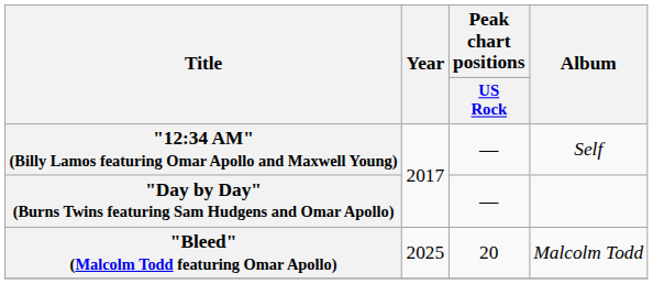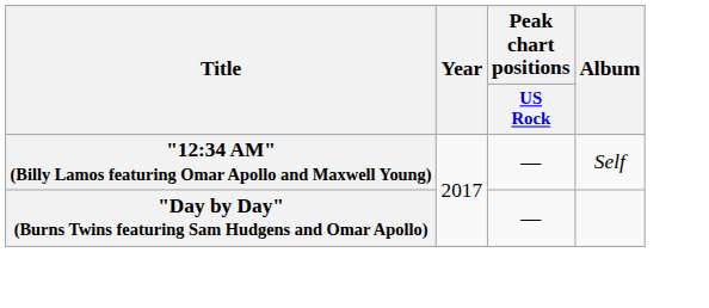- row: "Bleed" (Malcolm Todd featuring Omar Apollo) | 2025 | 20 | Malcolm Todd
